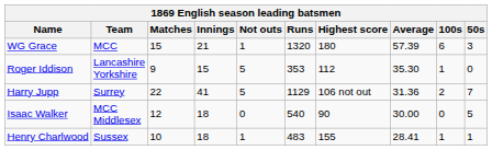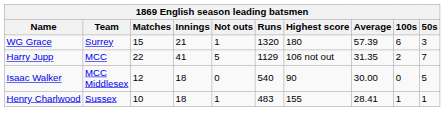WG Grace | Team: MCC -> Surrey
- row: Roger Iddison | Lancashire Yorkshire | 9 | 15 | 5 | 353 | 112 | 35.30 | 1 | 0
Harry Jupp | Team: Surrey -> MCC
Harry Jupp | Average: 31.36 -> 31.35
